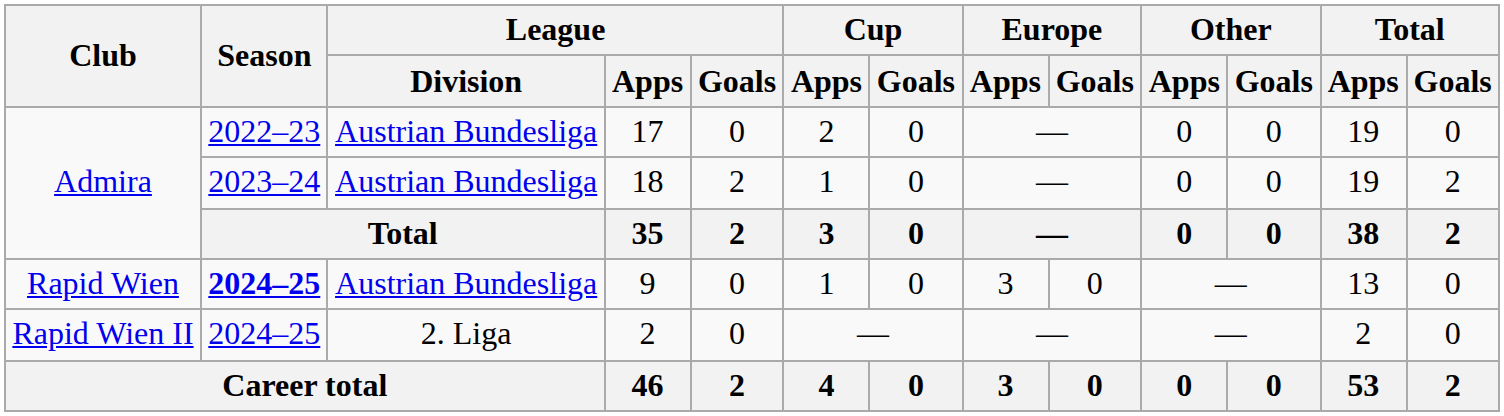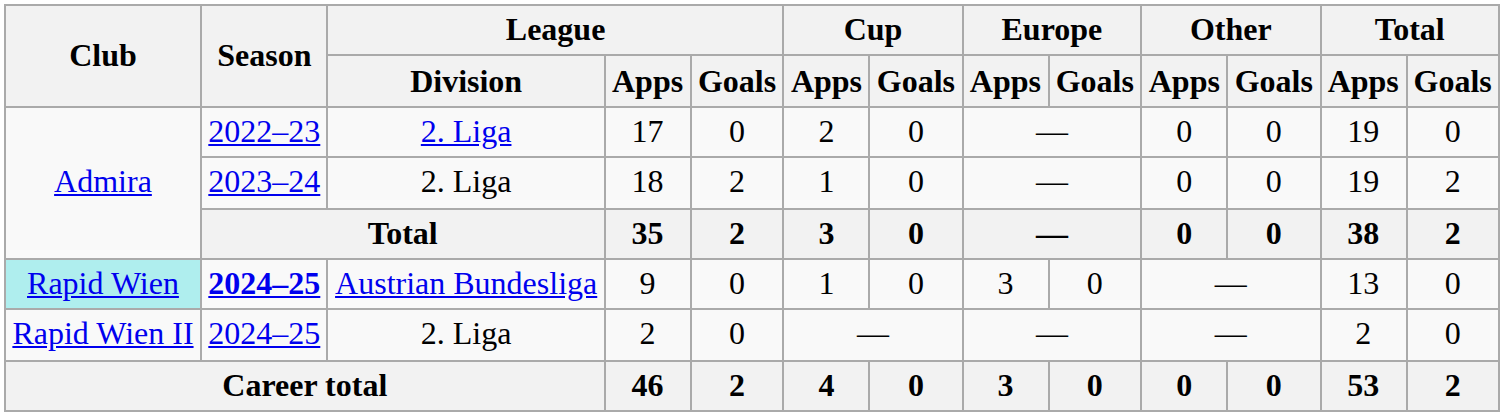17 | League / Division: Austrian Bundesliga -> 2. Liga
18 | League / Division: Austrian Bundesliga -> 2. Liga
9 | Club: no background -> paleturquoise background
